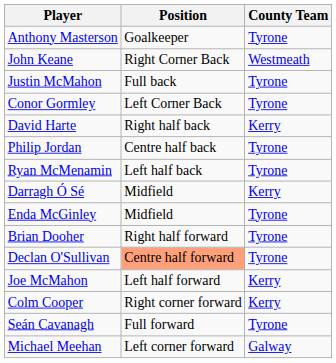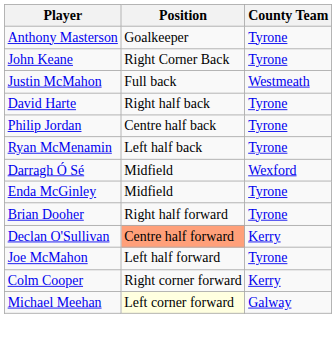John Keane | County Team: Westmeath -> Tyrone
Justin McMahon | County Team: Tyrone -> Westmeath
- row: Conor Gormley | Left Corner Back | Tyrone
David Harte | County Team: Kerry -> Tyrone
Darragh Ó Sé | County Team: Kerry -> Wexford
Declan O'Sullivan | County Team: Tyrone -> Kerry
Joe McMahon | County Team: Kerry -> Tyrone
- row: Seán Cavanagh | Full forward | Tyrone
Michael Meehan | Position: no background -> lightyellow background
